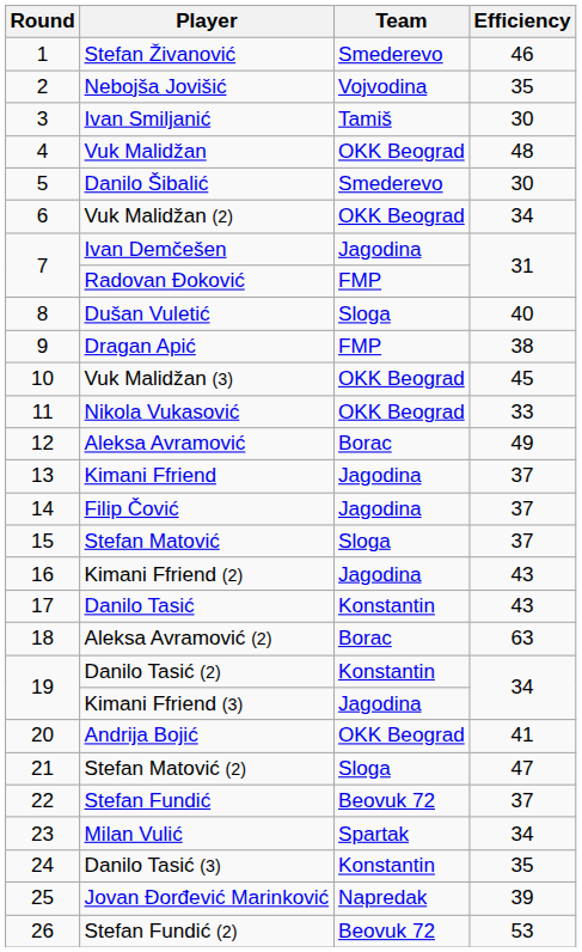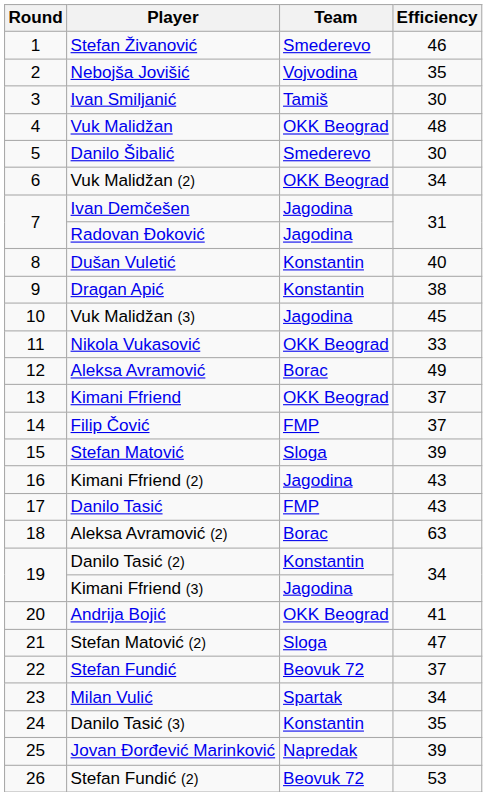Radovan Đoković | Team: FMP -> Jagodina
Dušan Vuletić | Team: Sloga -> Konstantin
Dragan Apić | Team: FMP -> Konstantin
Vuk Malidžan (3) | Team: OKK Beograd -> Jagodina
Kimani Ffriend | Team: Jagodina -> OKK Beograd
Filip Čović | Team: Jagodina -> FMP
Stefan Matović | Efficiency: 37 -> 39
Danilo Tasić | Team: Konstantin -> FMP
